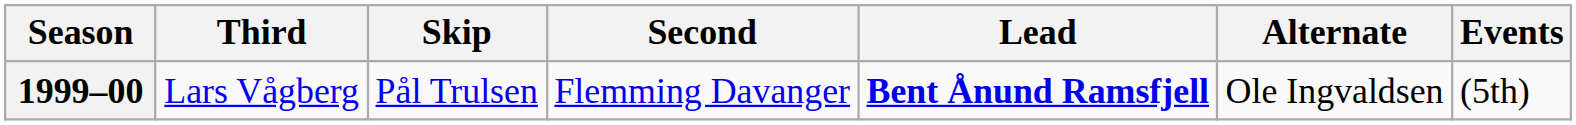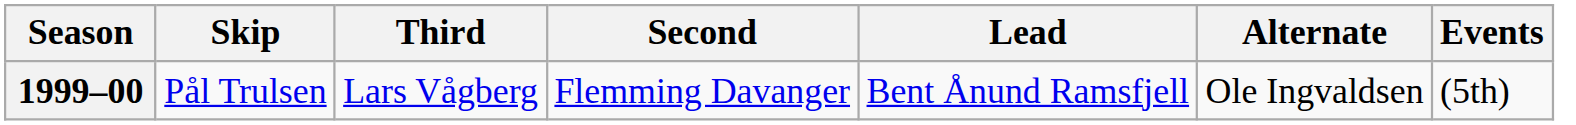columns swapped: Skip <-> Third
1999–00 | Lead: bold -> normal
